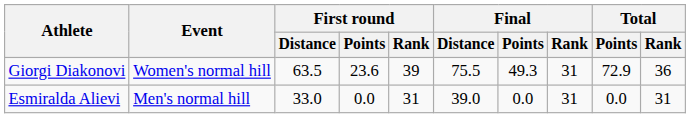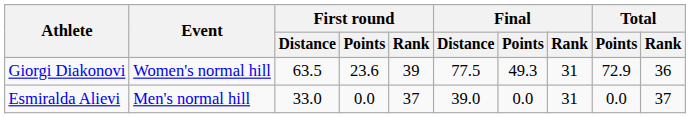Giorgi Diakonovi | Final / Distance: 75.5 -> 77.5
Esmiralda Alievi | First round / Rank: 31 -> 37
Esmiralda Alievi | Total / Rank: 31 -> 37
